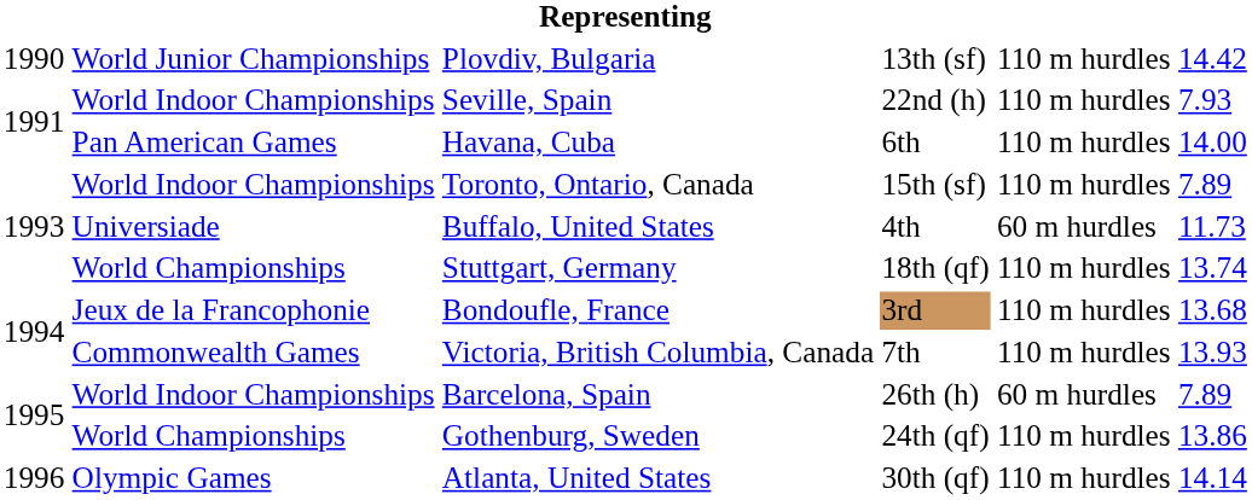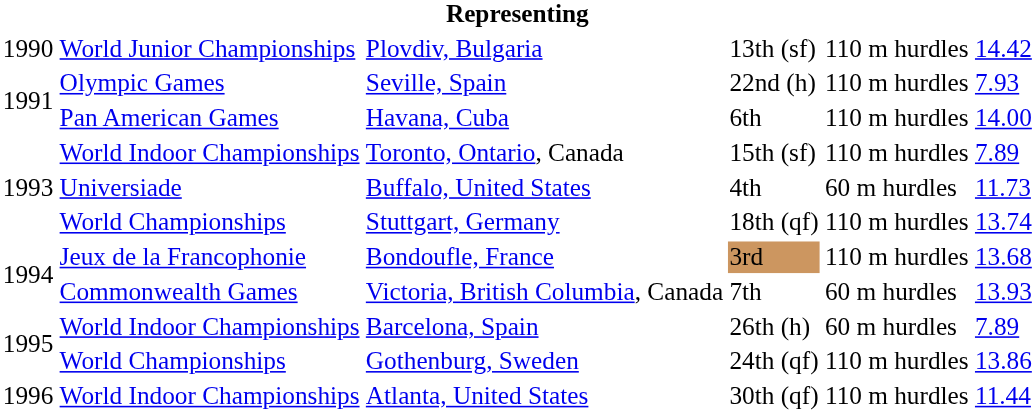Seville, Spain | column 2: World Indoor Championships -> Olympic Games
Victoria, British Columbia, Canada | column 5: 110 m hurdles -> 60 m hurdles
Atlanta, United States | column 2: Olympic Games -> World Indoor Championships
Atlanta, United States | column 6: 14.14 -> 11.44
